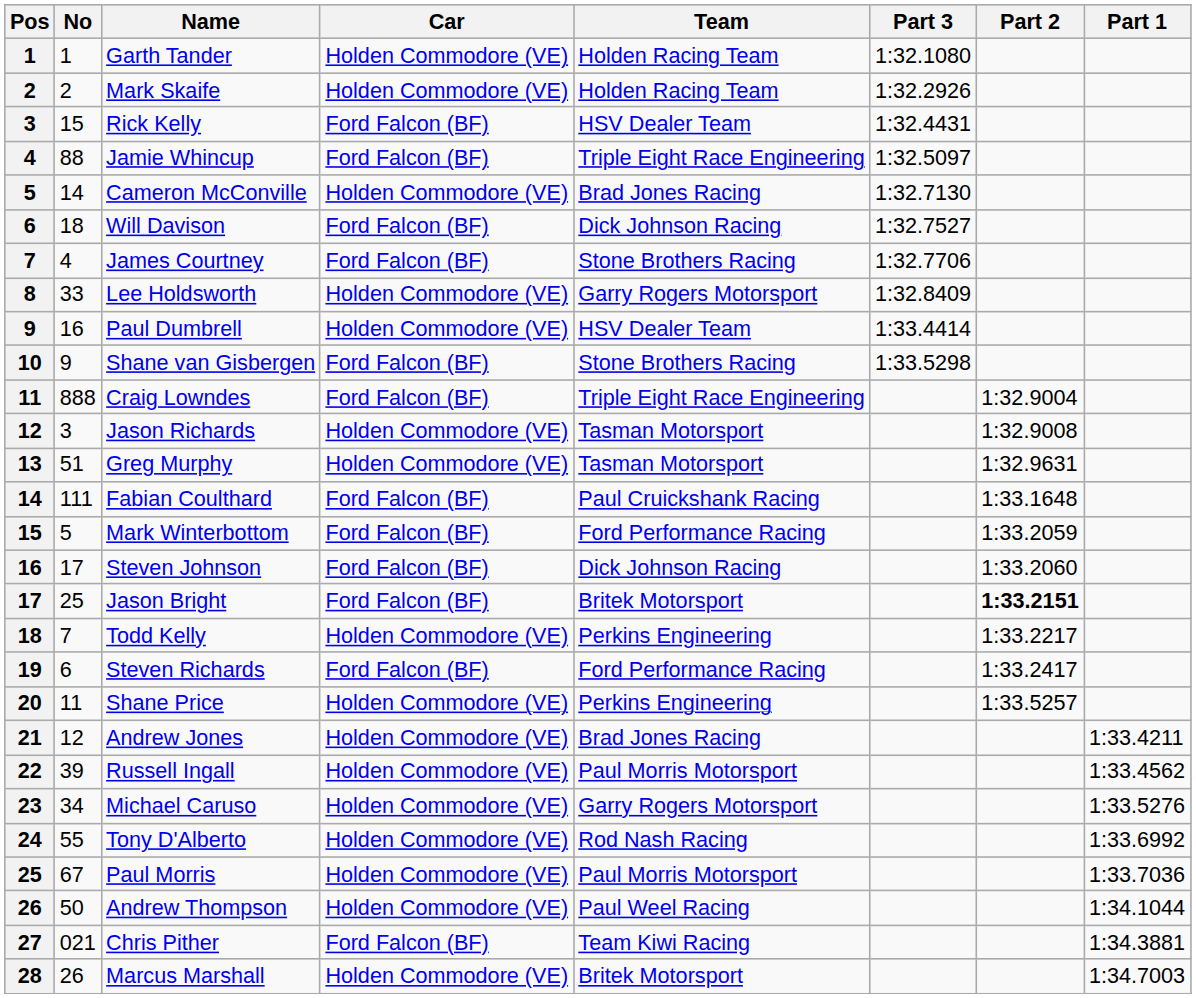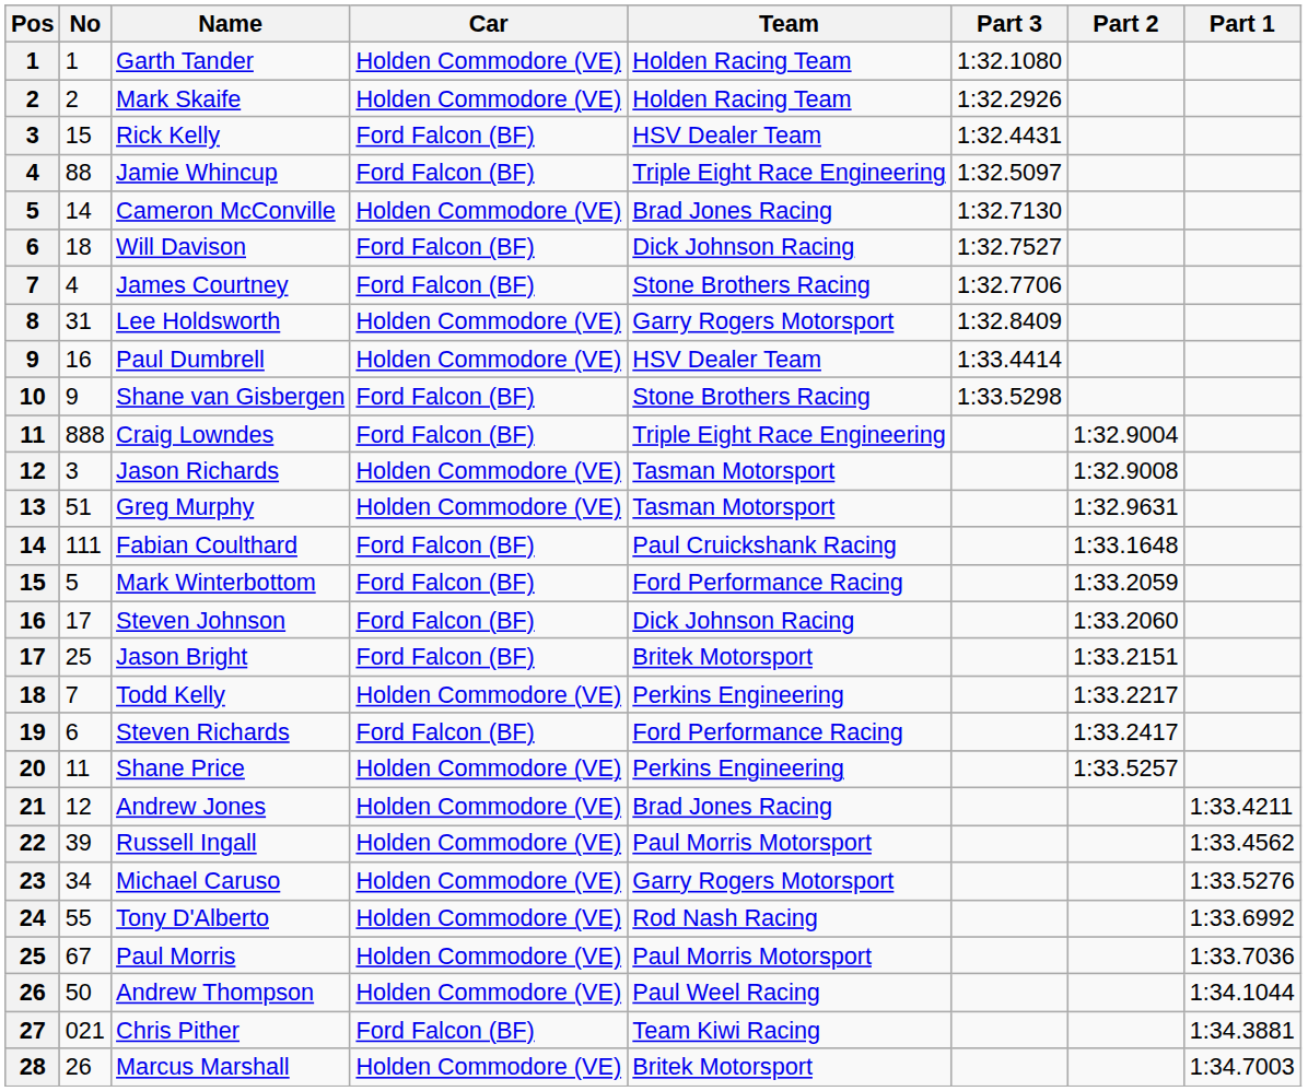Lee Holdsworth | No: 33 -> 31
Jason Bright | Part 2: bold -> normal
